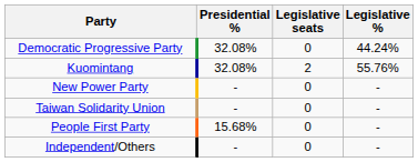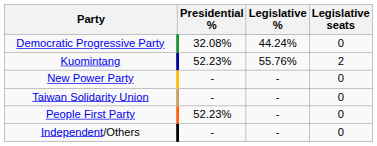columns swapped: Legislative seats <-> Legislative %
Kuomintang | Presidential %: 32.08% -> 52.23%
People First Party | Presidential %: 15.68% -> 52.23%
